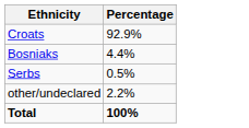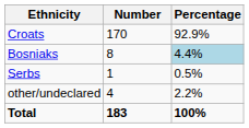+ column: Number | 170 | 8 | 1 | 4 | 183
Bosniaks | Percentage: no background -> lightblue background
